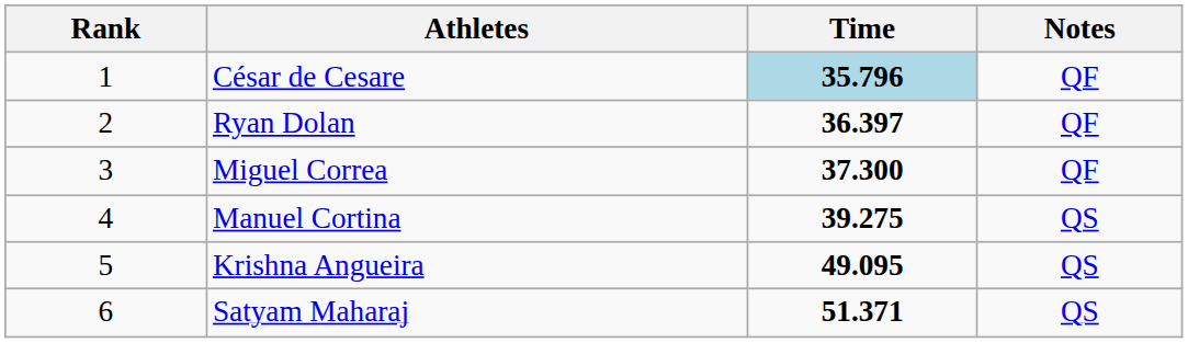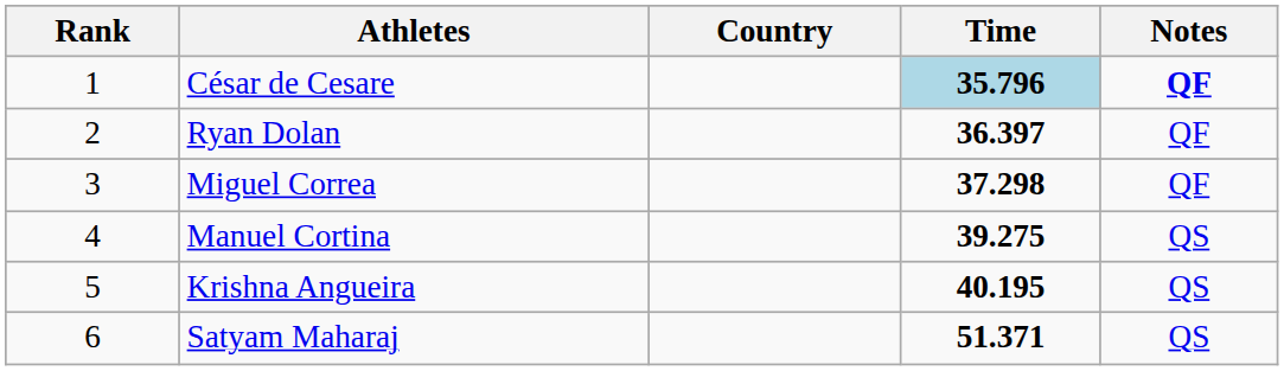+ column: Country
César de Cesare | Notes: normal -> bold
Miguel Correa | Time: 37.300 -> 37.298
Krishna Angueira | Time: 49.095 -> 40.195
